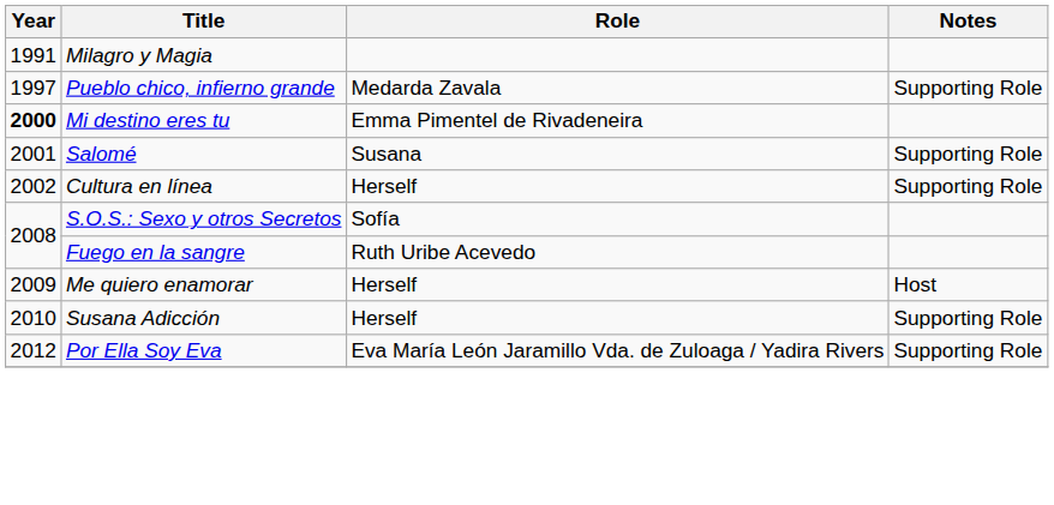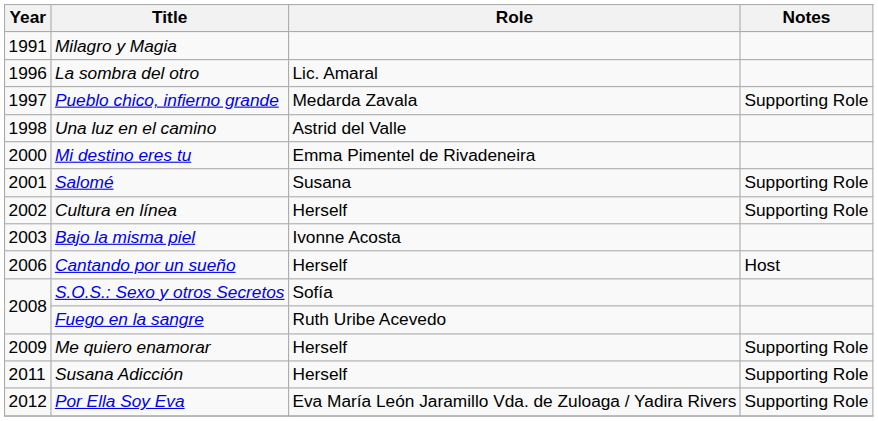+ row: 1996 | La sombra del otro | Lic. Amaral
+ row: 1998 | Una luz en el camino | Astrid del Valle
Mi destino eres tu | Year: bold -> normal
+ row: 2003 | Bajo la misma piel | Ivonne Acosta
+ row: 2006 | Cantando por un sueño | Herself | Host
Me quiero enamorar | Notes: Host -> Supporting Role
Susana Adicción | Year: 2010 -> 2011
